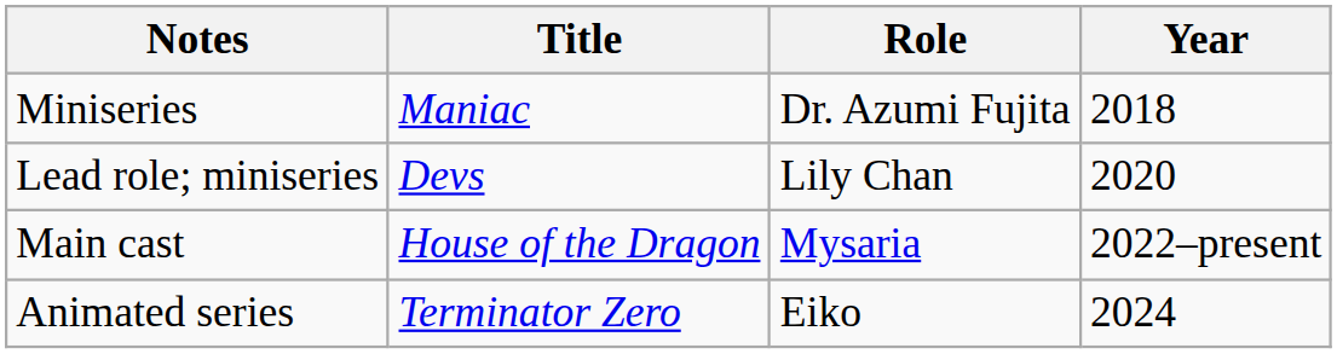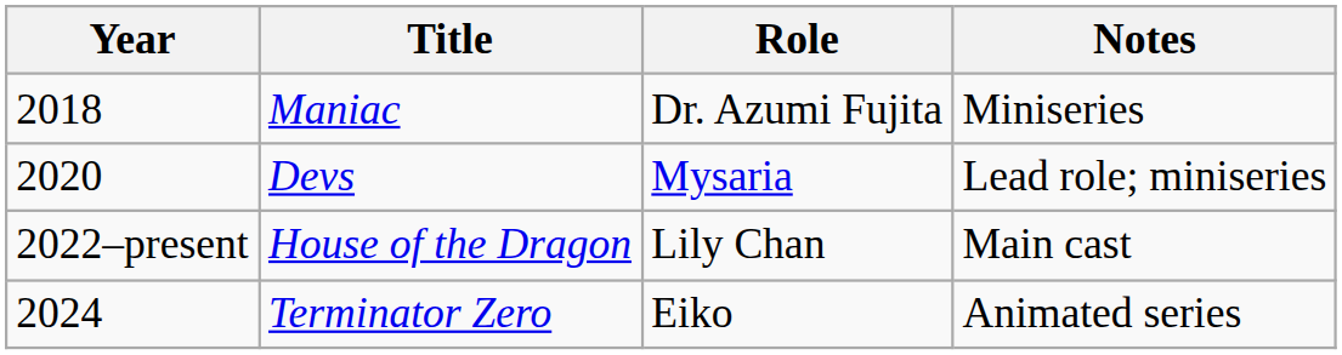columns swapped: Year <-> Notes
Devs | Role: Lily Chan -> Mysaria
House of the Dragon | Role: Mysaria -> Lily Chan
